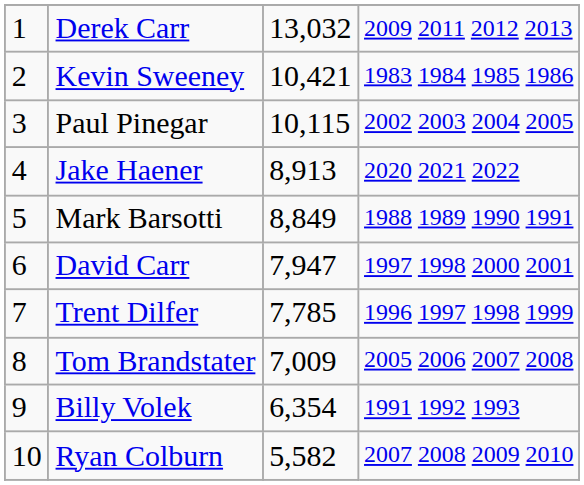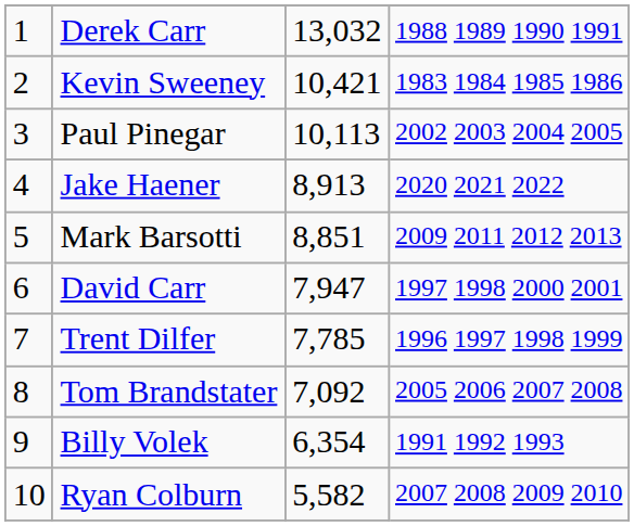Derek Carr | column 4: 2009 2011 2012 2013 -> 1988 1989 1990 1991
Paul Pinegar | column 3: 10,115 -> 10,113
Mark Barsotti | column 3: 8,849 -> 8,851
Mark Barsotti | column 4: 1988 1989 1990 1991 -> 2009 2011 2012 2013
Tom Brandstater | column 3: 7,009 -> 7,092
